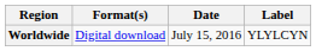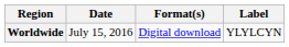columns swapped: Date <-> Format(s)
